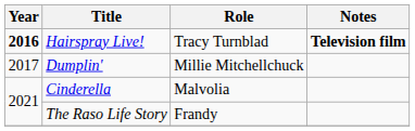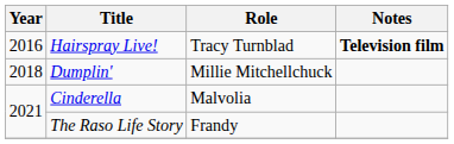Hairspray Live! | Year: bold -> normal
Dumplin' | Year: 2017 -> 2018
